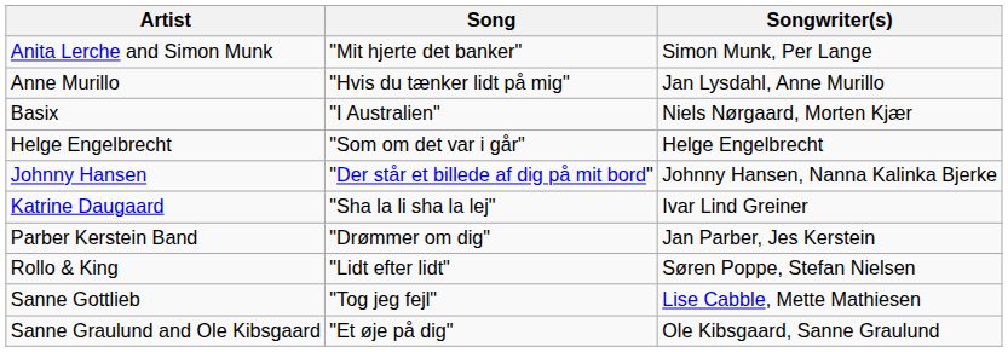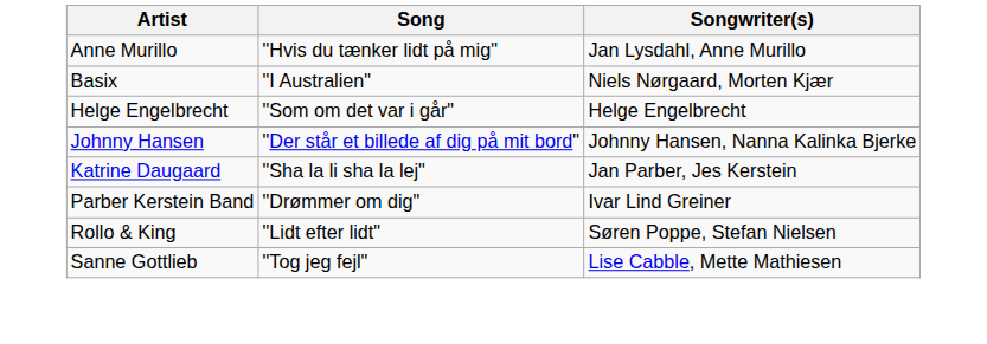- row: Anita Lerche and Simon Munk | "Mit hjerte det banker" | Simon Munk, Per Lange
Katrine Daugaard | Songwriter(s): Ivar Lind Greiner -> Jan Parber, Jes Kerstein
Parber Kerstein Band | Songwriter(s): Jan Parber, Jes Kerstein -> Ivar Lind Greiner
- row: Sanne Graulund and Ole Kibsgaard | "Et øje på dig" | Ole Kibsgaard, Sanne Graulund
